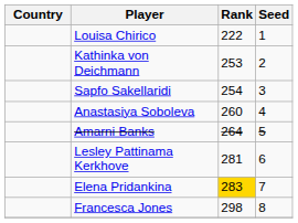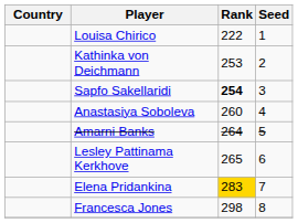Sapfo Sakellaridi | Rank: normal -> bold
Lesley Pattinama Kerkhove | Rank: 281 -> 265
